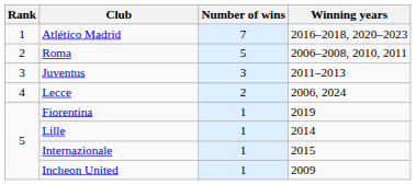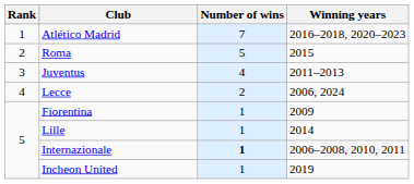Roma | Winning years: 2006–2008, 2010, 2011 -> 2015
Juventus | Number of wins: 3 -> 4
Fiorentina | Winning years: 2019 -> 2009
Internazionale | Number of wins: normal -> bold
Internazionale | Winning years: 2015 -> 2006–2008, 2010, 2011
Incheon United | Winning years: 2009 -> 2019
